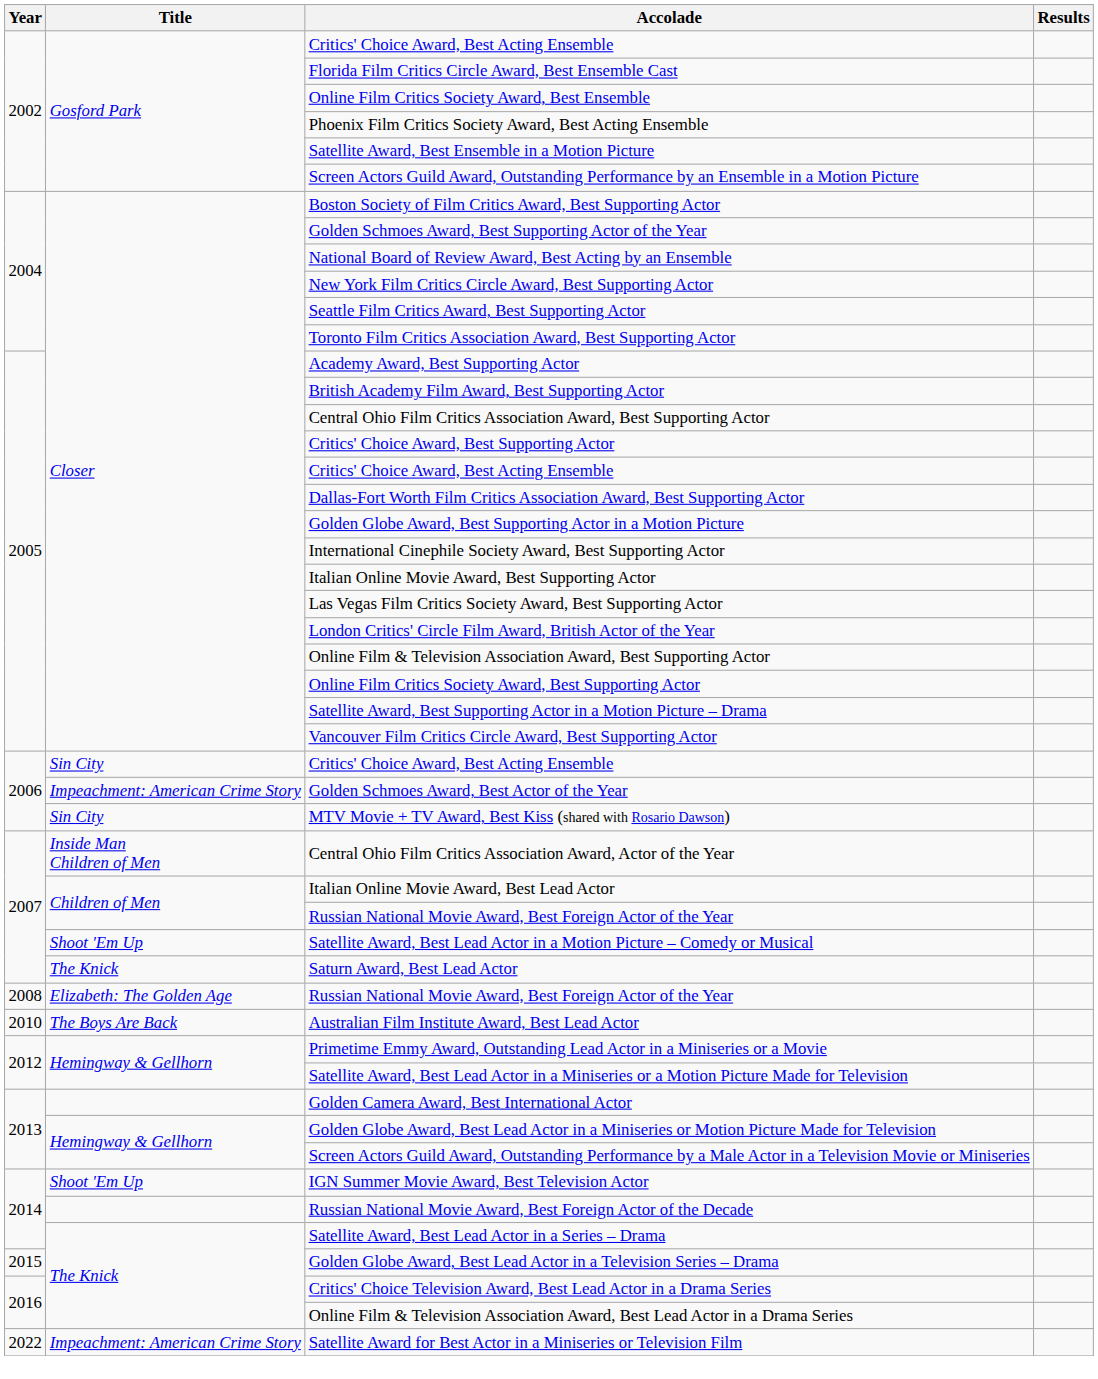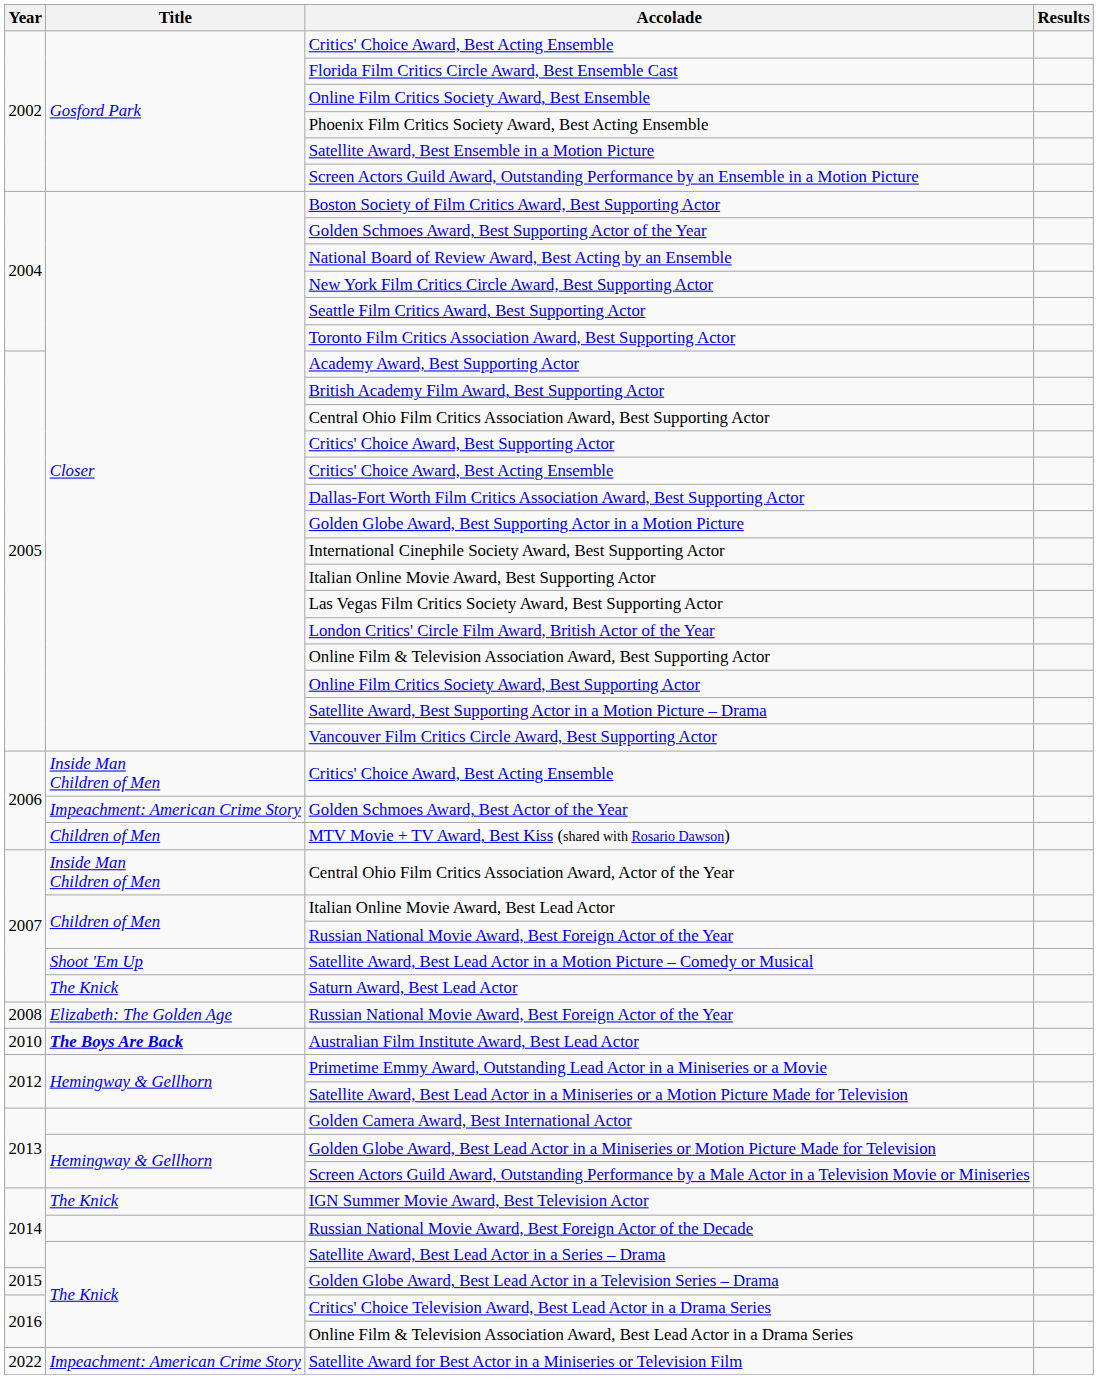2006 / Critics' Choice Award, Best Acting Ensemble | Title: Sin City -> Inside Man Children of Men
MTV Movie + TV Award, Best Kiss (shared with Rosario Dawson) | Title: Sin City -> Children of Men
Australian Film Institute Award, Best Lead Actor | Title: normal -> bold
IGN Summer Movie Award, Best Television Actor | Title: Shoot 'Em Up -> The Knick
